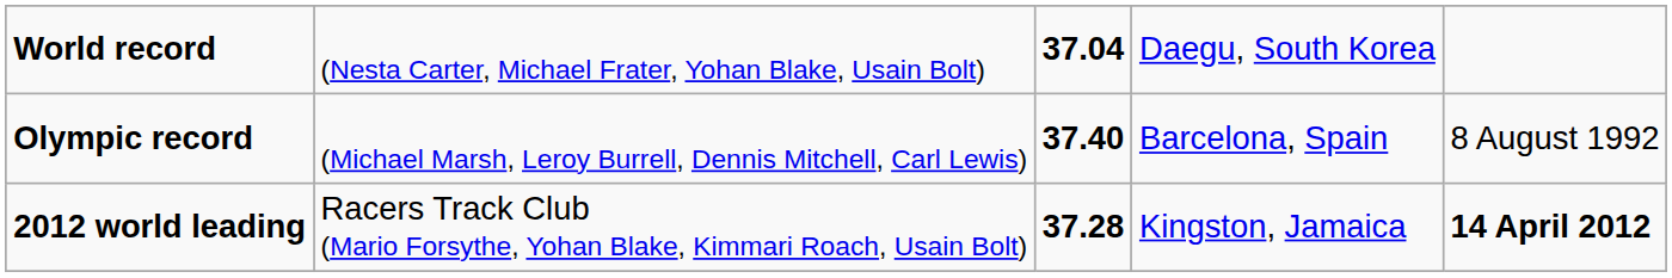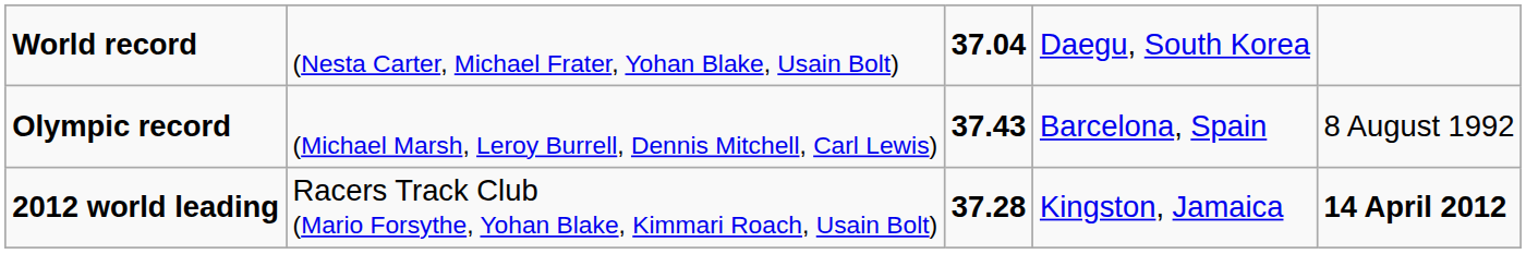Olympic record | column 3: 37.40 -> 37.43
